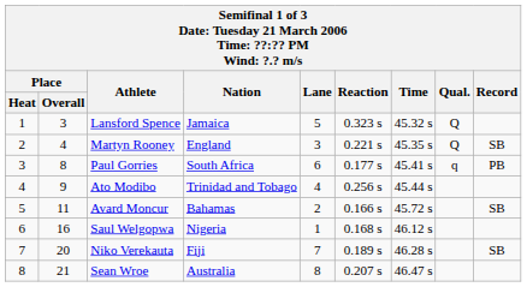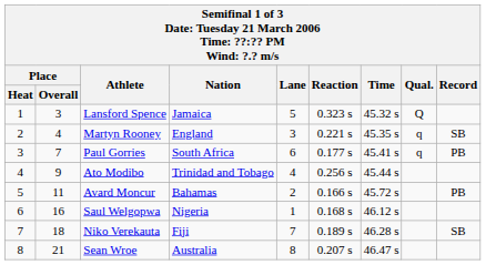Martyn Rooney | Qual.: Q -> q
Paul Gorries | Place / Overall: 8 -> 7
Avard Moncur | Record: SB -> PB
Niko Verekauta | Place / Overall: 20 -> 18
